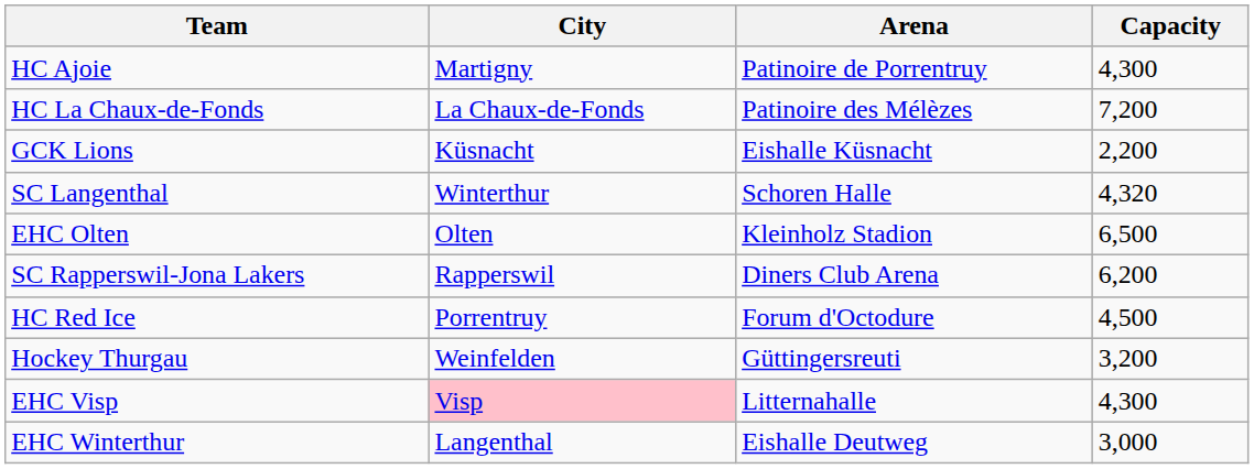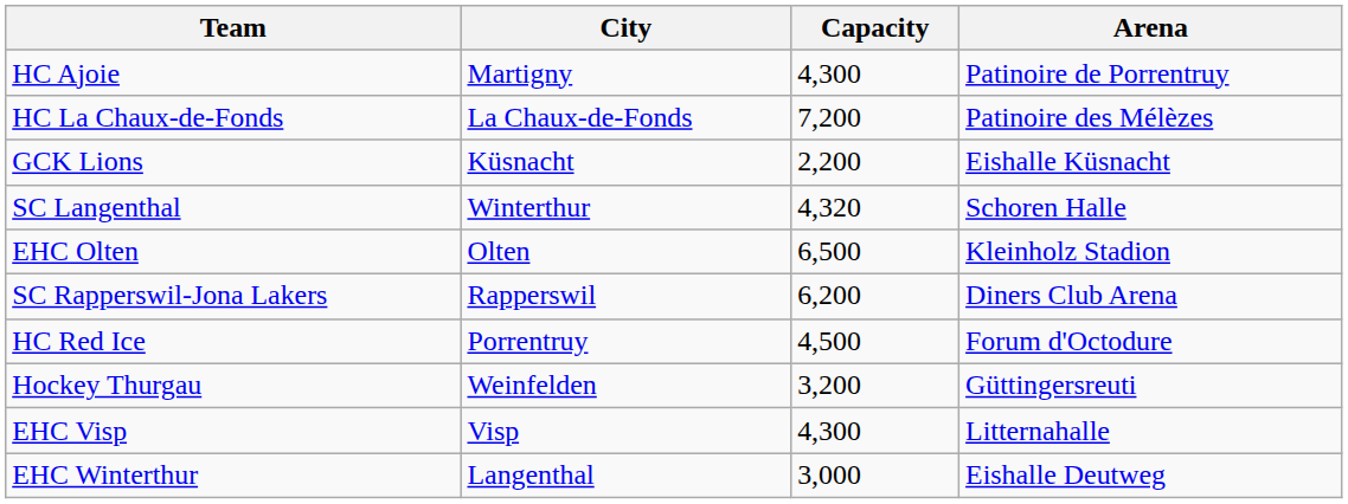columns swapped: Arena <-> Capacity
EHC Visp | City: pink background -> no background
